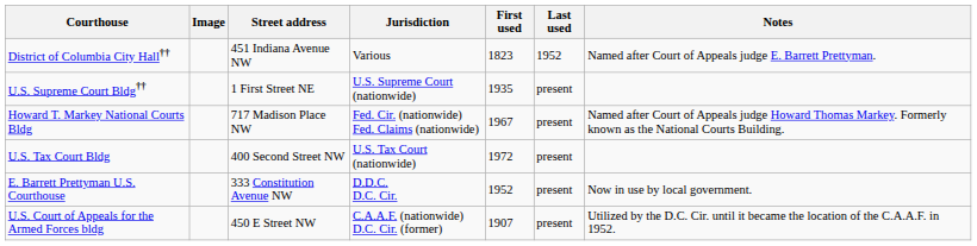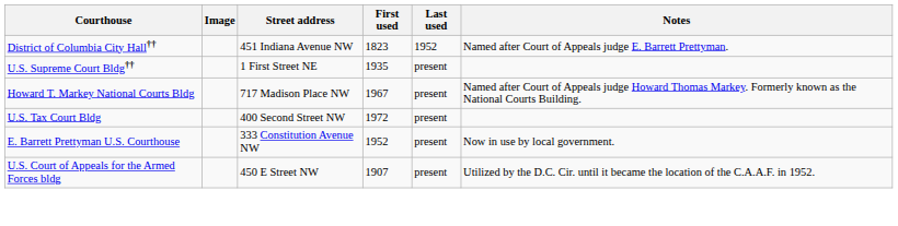- column: Jurisdiction | Various | U.S. Supreme Court (nationwide) | Fed. Cir. (nationwide) Fed. Claims (nationwide) | U.S. Tax Court (nationwide) | D.D.C. D.C. Cir. | C.A.A.F. (nationwide) D.C. Cir. (former)
